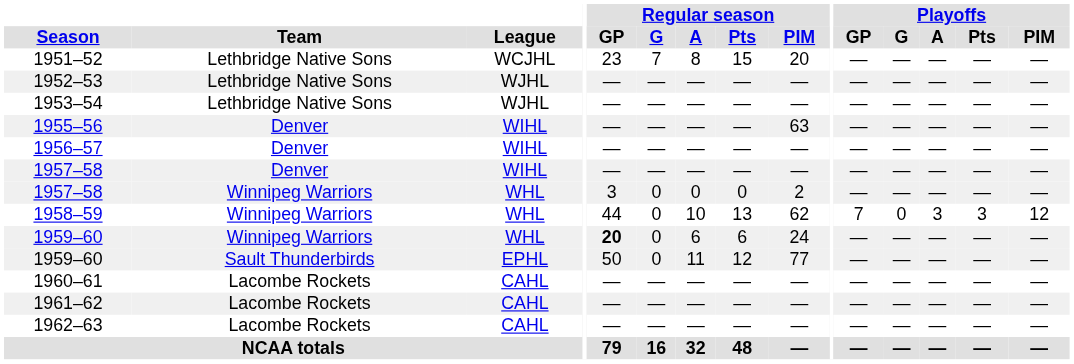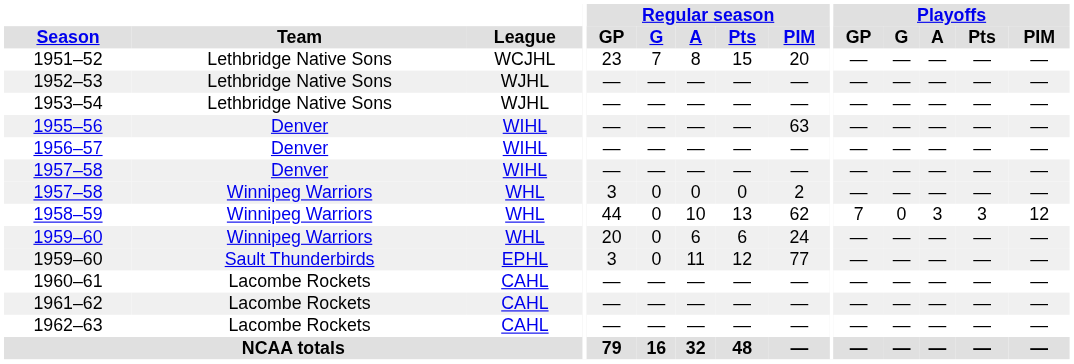1959–60 / WHL | Regular season / GP: bold -> normal
1959–60 / EPHL | Regular season / GP: 50 -> 3
